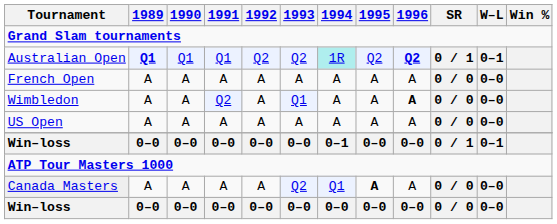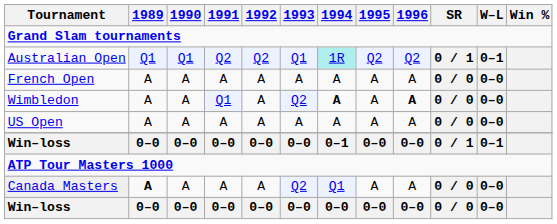Australian Open | 1989: bold -> normal
Australian Open | 1991: Q1 -> Q2
Australian Open | 1993: Q2 -> Q1
Australian Open | 1996: bold -> normal
Wimbledon | 1991: Q2 -> Q1
Wimbledon | 1993: Q1 -> Q2
Wimbledon | 1994: normal -> bold
Canada Masters | 1989: normal -> bold
Canada Masters | 1995: bold -> normal
